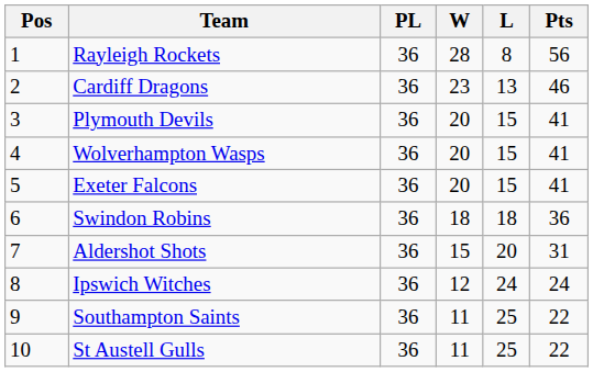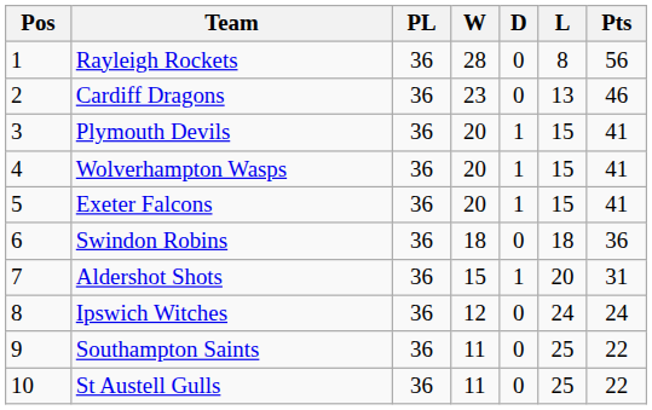+ column: D | 0 | 0 | 1 | 1 | 1 | 0 | 1 | 0 | 0 | 0
